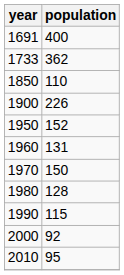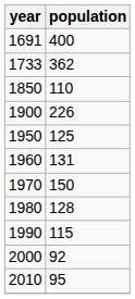1950 | population: 152 -> 125
